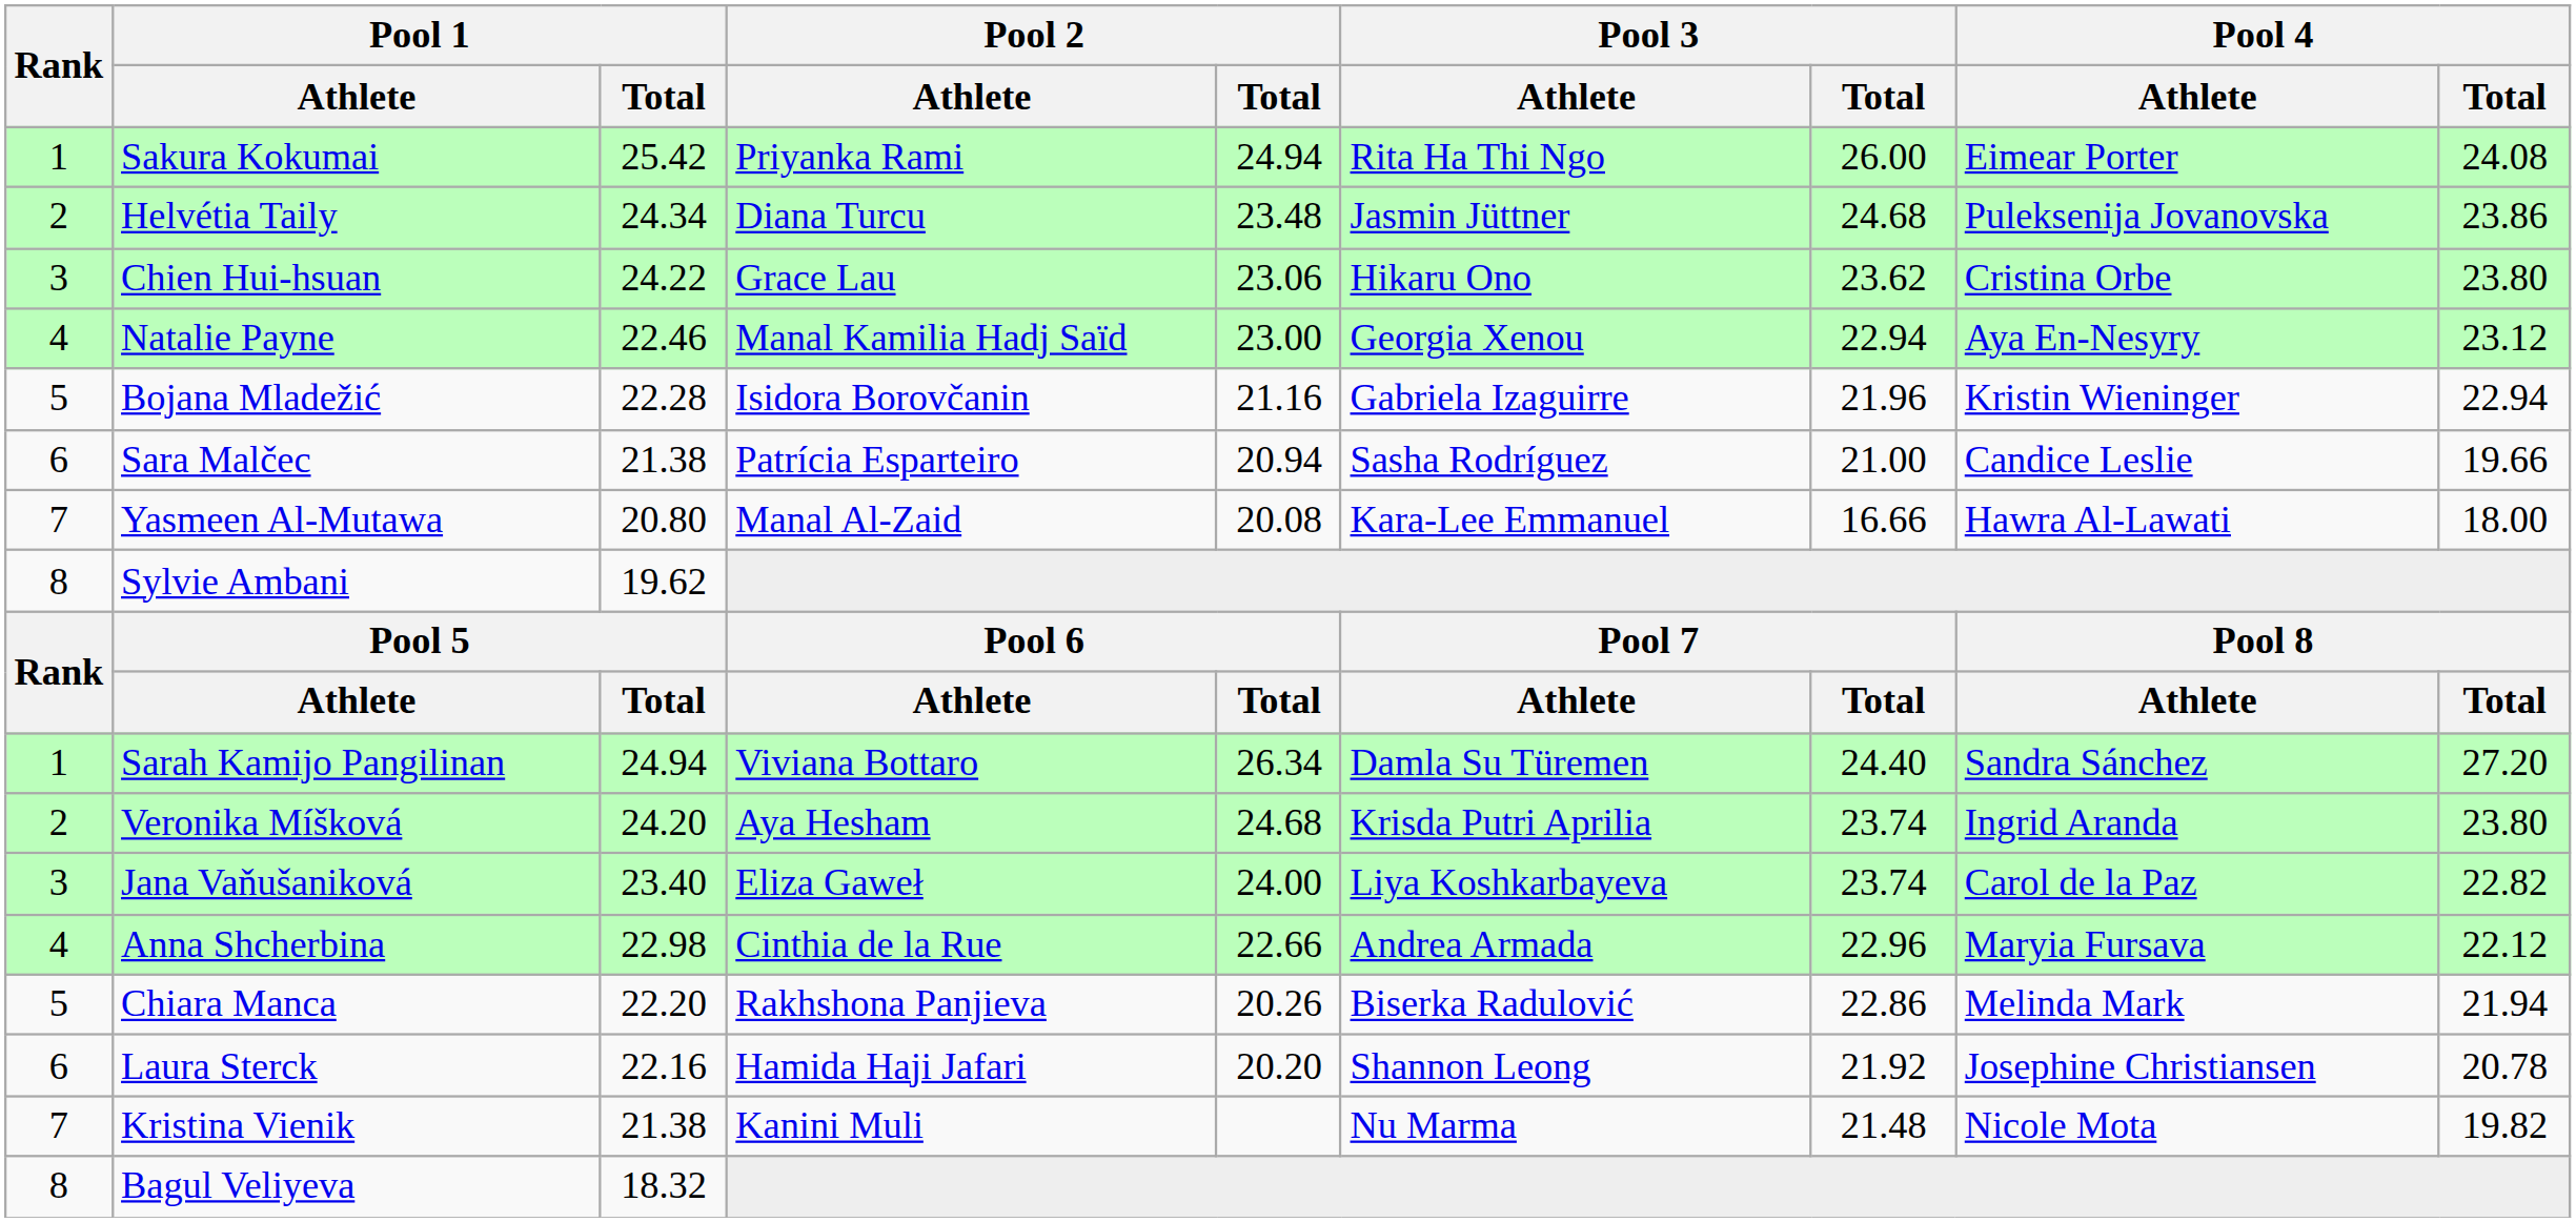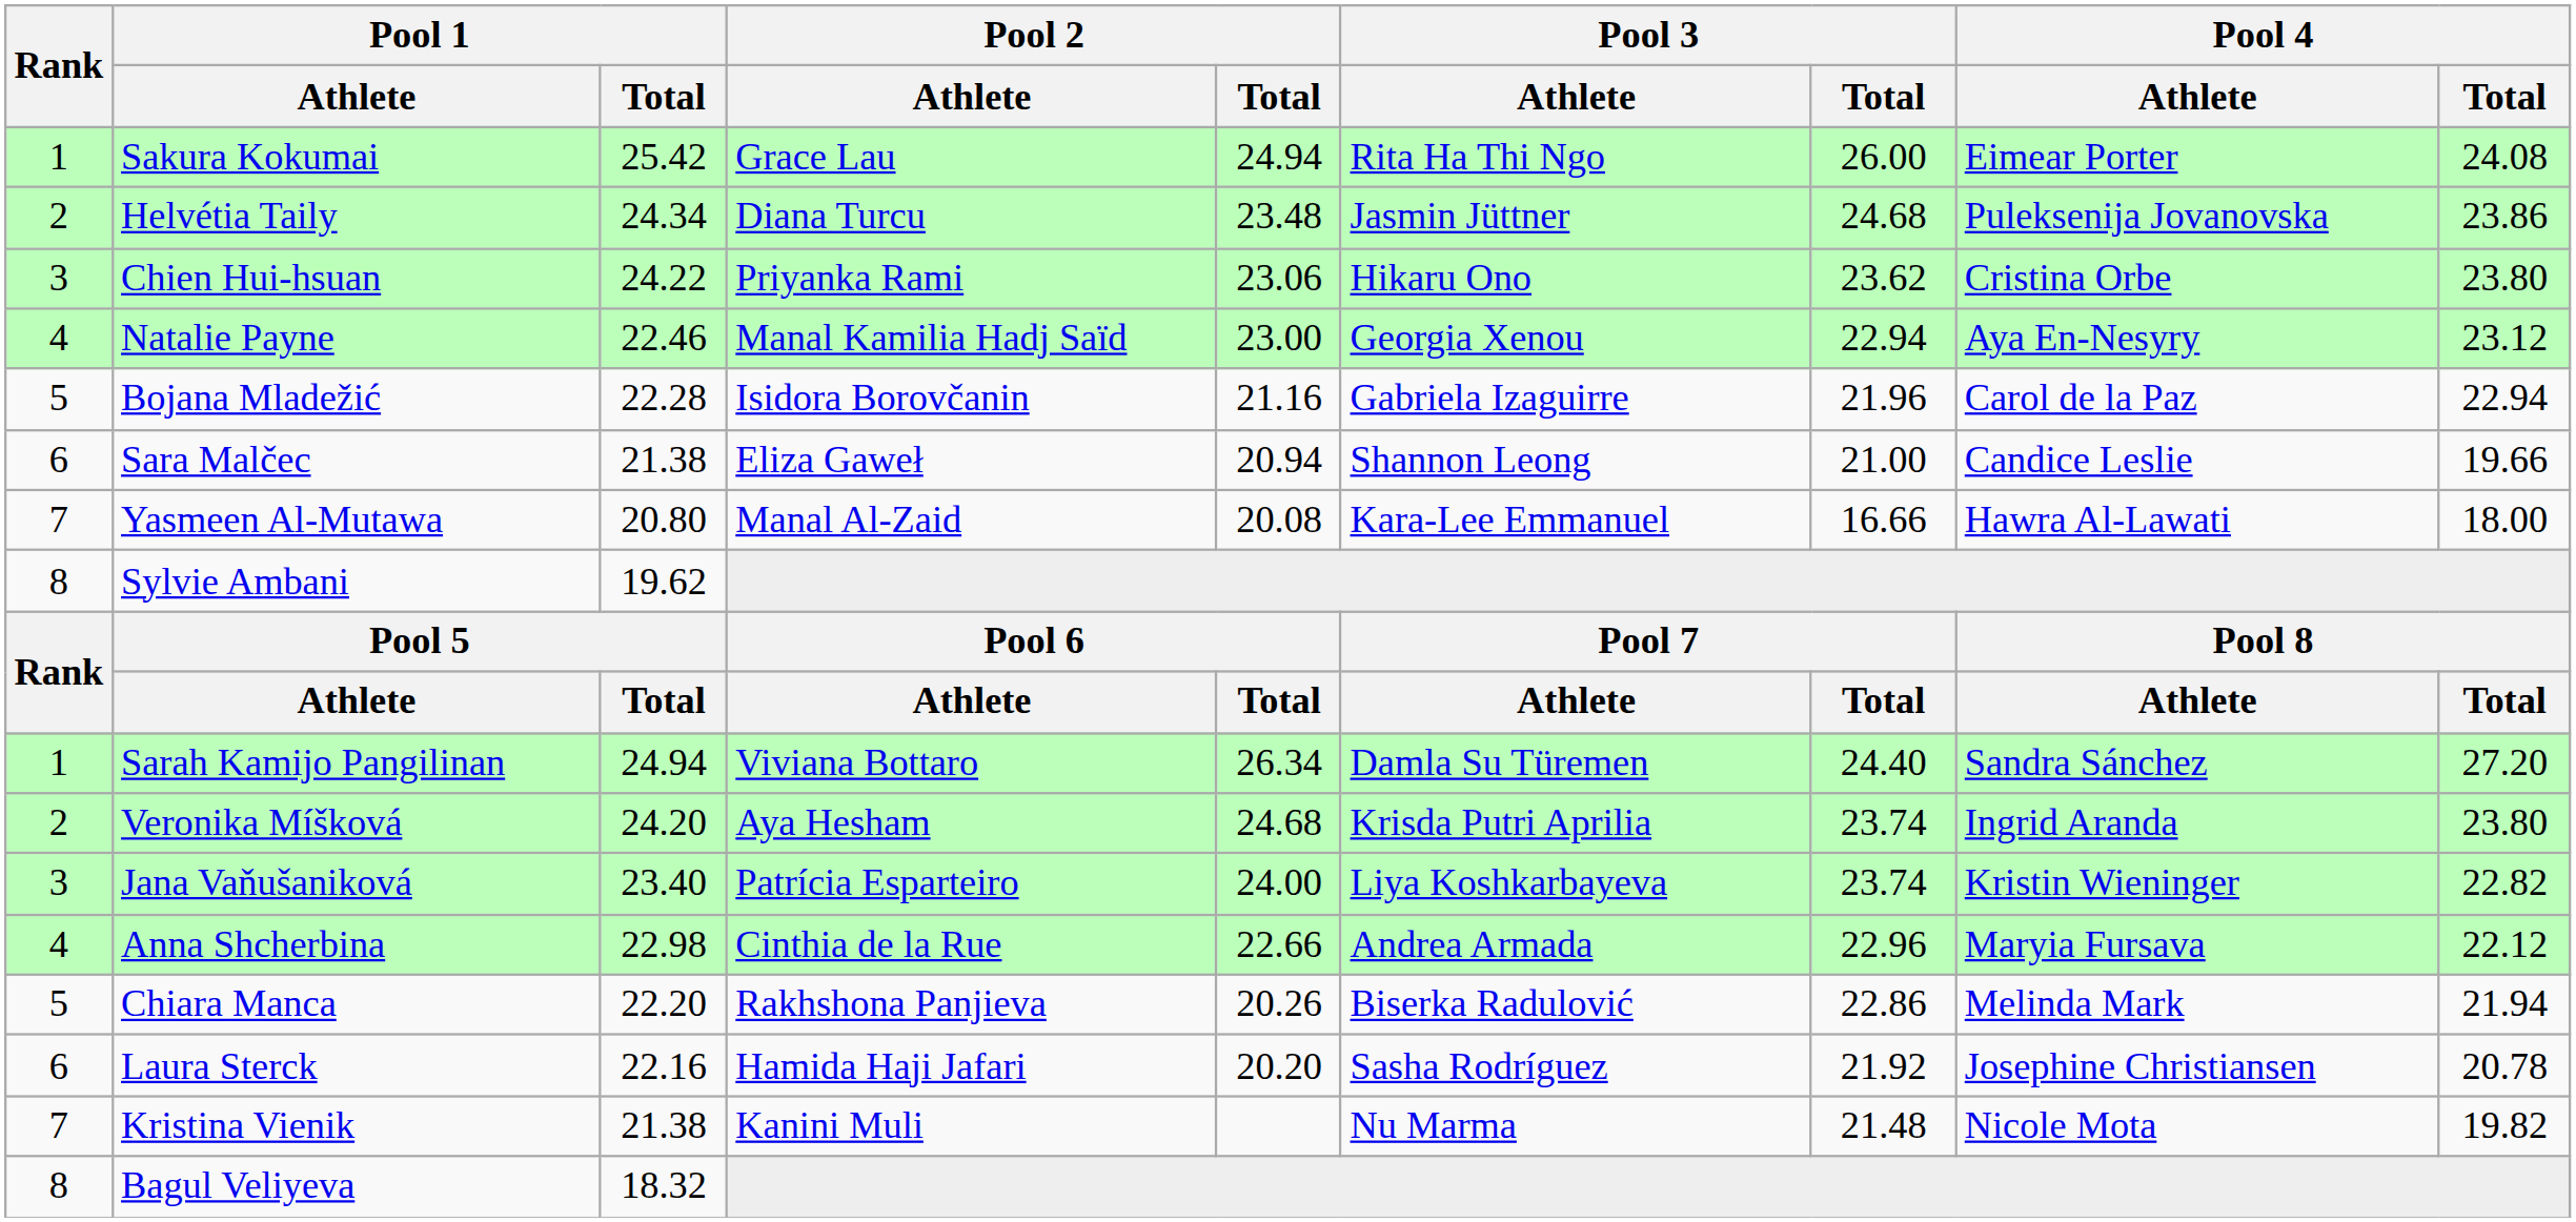Sakura Kokumai | Pool 2 / Athlete: Priyanka Rami -> Grace Lau
Chien Hui-hsuan | Pool 2 / Athlete: Grace Lau -> Priyanka Rami
Bojana Mladežić | Pool 4 / Athlete: Kristin Wieninger -> Carol de la Paz
Sara Malčec | Pool 2 / Athlete: Patrícia Esparteiro -> Eliza Gaweł
Sara Malčec | Pool 3 / Athlete: Sasha Rodríguez -> Shannon Leong
Jana Vaňušaniková | Pool 2 / Athlete: Eliza Gaweł -> Patrícia Esparteiro
Jana Vaňušaniková | Pool 4 / Athlete: Carol de la Paz -> Kristin Wieninger
Laura Sterck | Pool 3 / Athlete: Shannon Leong -> Sasha Rodríguez
